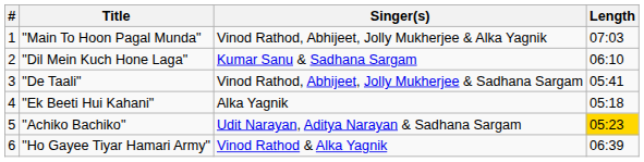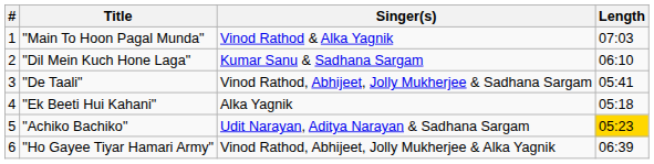"Main To Hoon Pagal Munda" | Singer(s): Vinod Rathod, Abhijeet, Jolly Mukherjee & Alka Yagnik -> Vinod Rathod & Alka Yagnik
"Ho Gayee Tiyar Hamari Army" | Singer(s): Vinod Rathod & Alka Yagnik -> Vinod Rathod, Abhijeet, Jolly Mukherjee & Alka Yagnik
